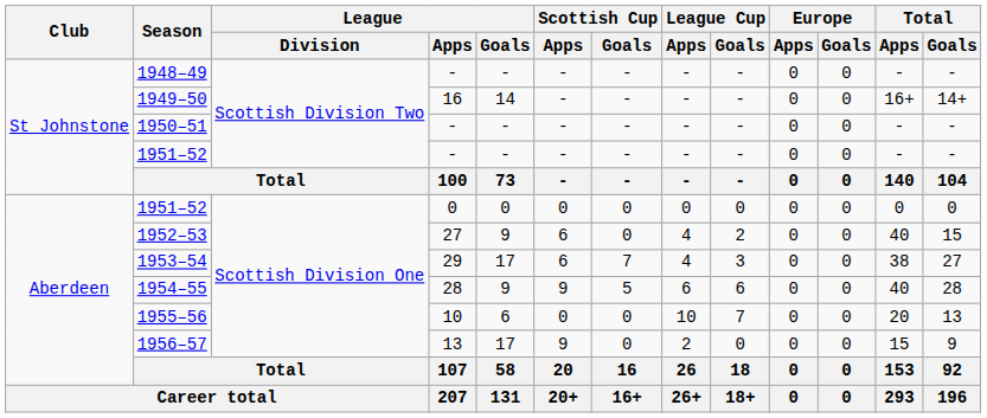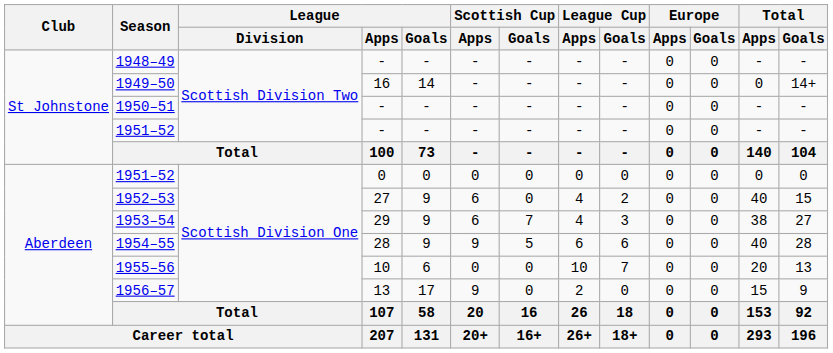1949–50 | Total / Apps: 16+ -> 0
1953–54 | League / Goals: 17 -> 9
